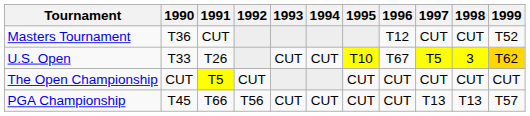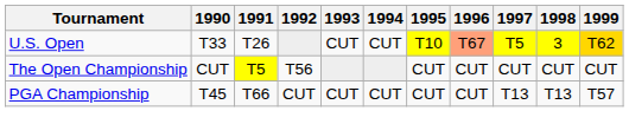- row: Masters Tournament | T36 | CUT | T12 | CUT | CUT | T52
U.S. Open | 1996: no background -> lightsalmon background
The Open Championship | 1992: CUT -> T56
PGA Championship | 1992: T56 -> CUT
